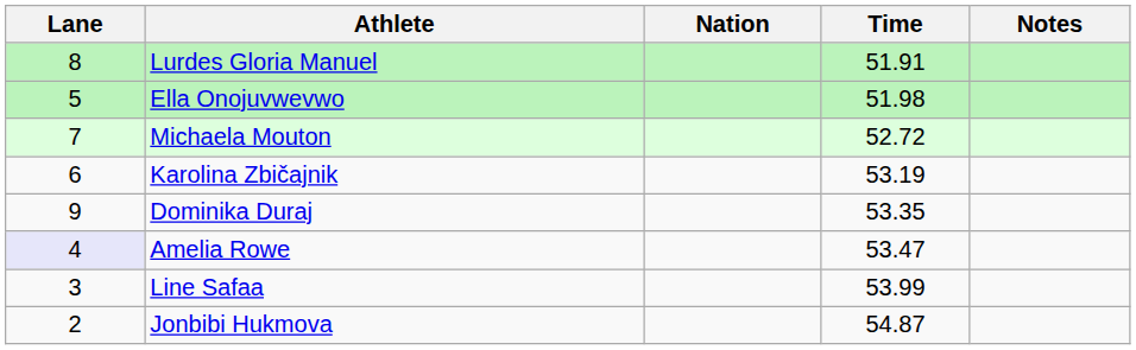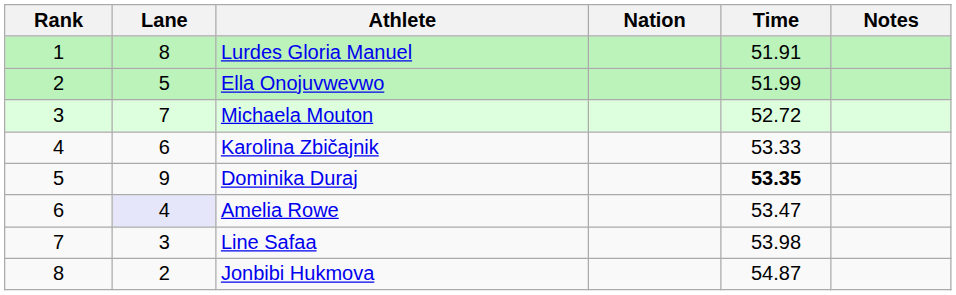+ column: Rank | 1 | 2 | 3 | 4 | 5 | 6 | 7 | 8
Ella Onojuvwevwo | Time: 51.98 -> 51.99
Karolina Zbičajnik | Time: 53.19 -> 53.33
Dominika Duraj | Time: normal -> bold
Line Safaa | Time: 53.99 -> 53.98
